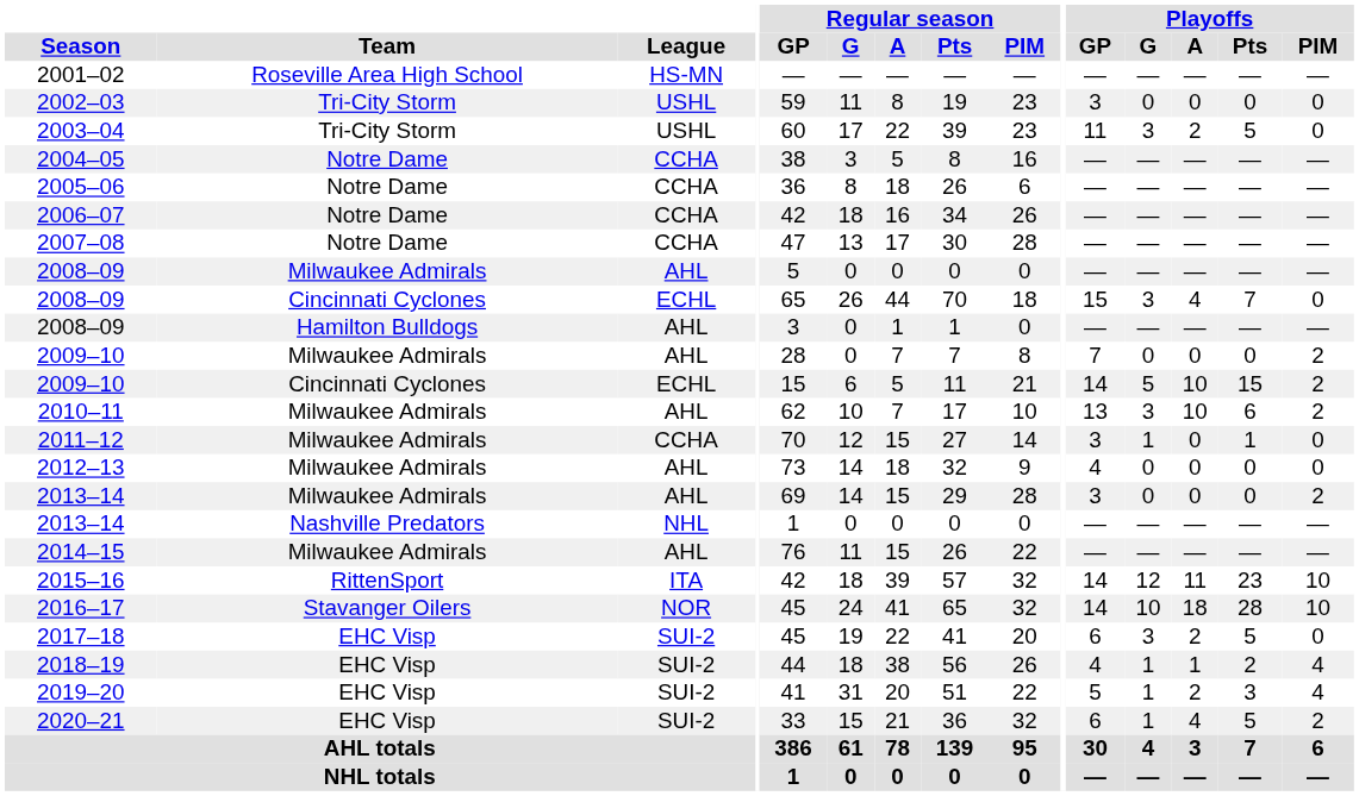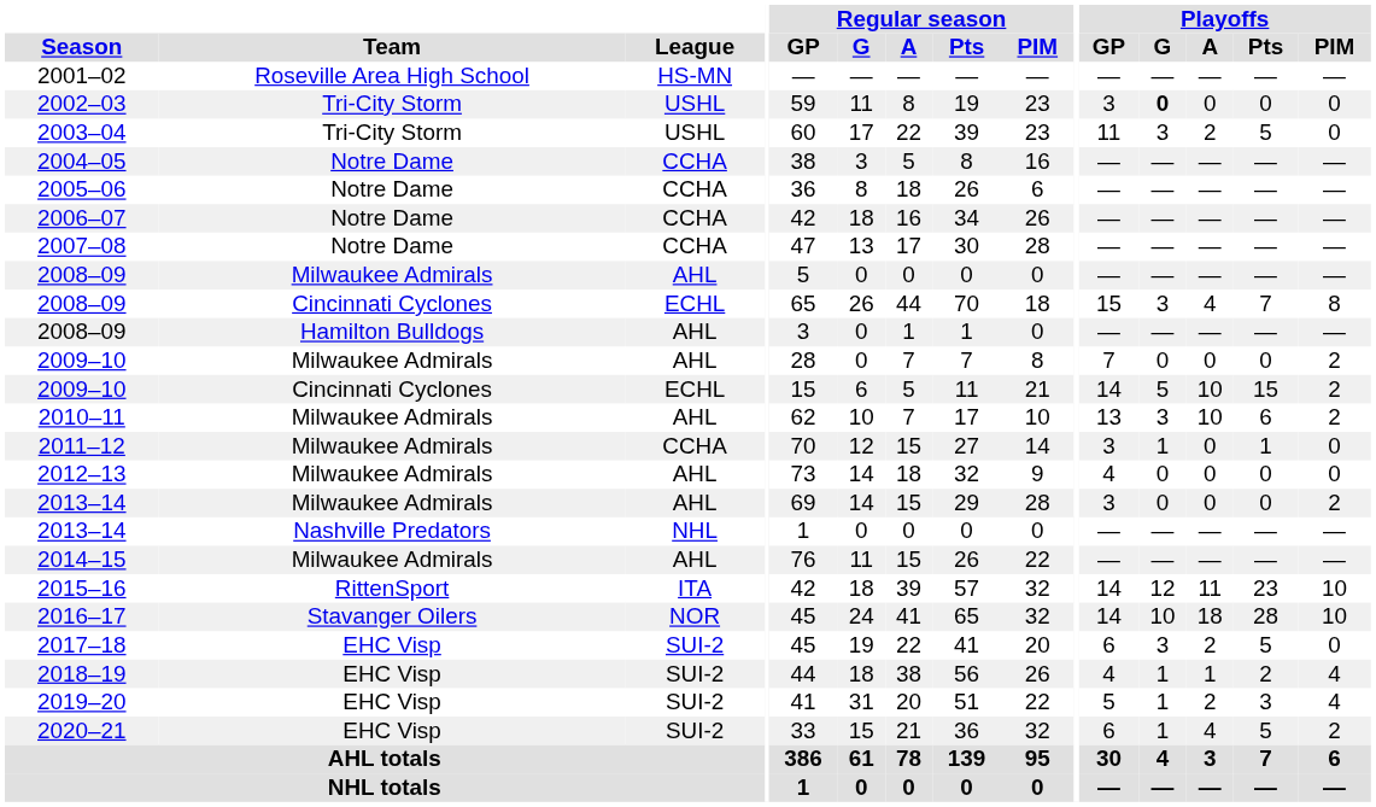2002–03 | Playoffs / G: normal -> bold
2008–09 / Cincinnati Cyclones | Playoffs / PIM: 0 -> 8
